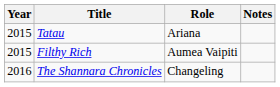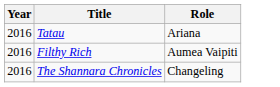- column: Notes
Tatau | Year: 2015 -> 2016
Filthy Rich | Year: 2015 -> 2016
